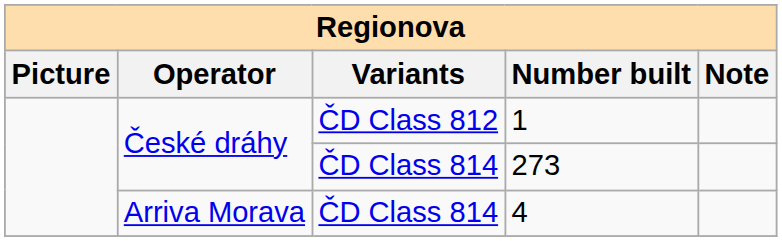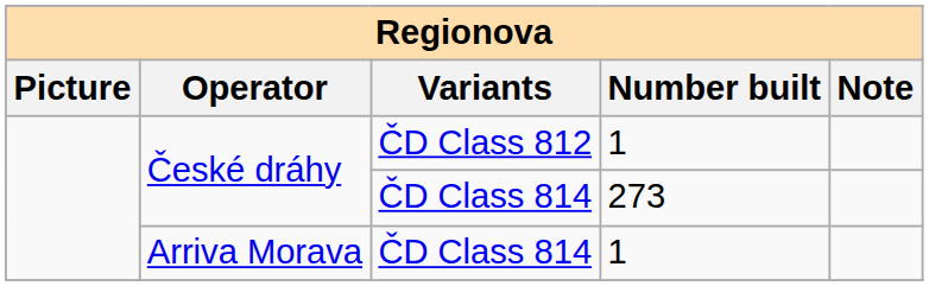Arriva Morava | Number built: 4 -> 1
